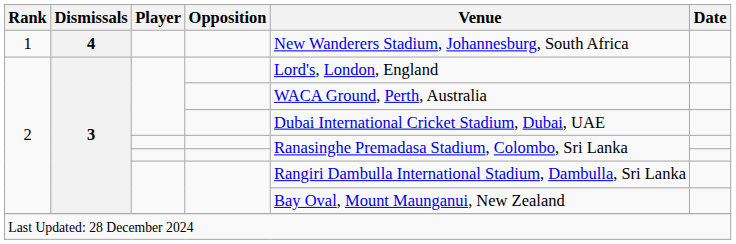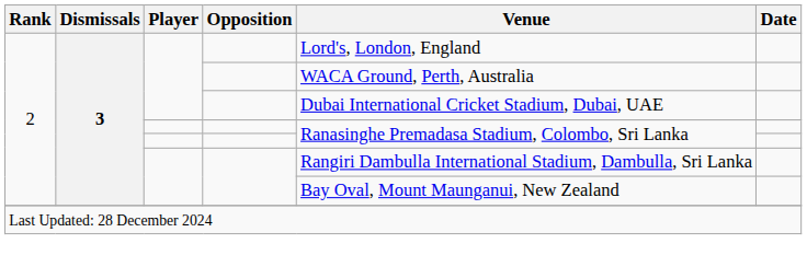- row: 1 | 4 | New Wanderers Stadium, Johannesburg, South Africa
